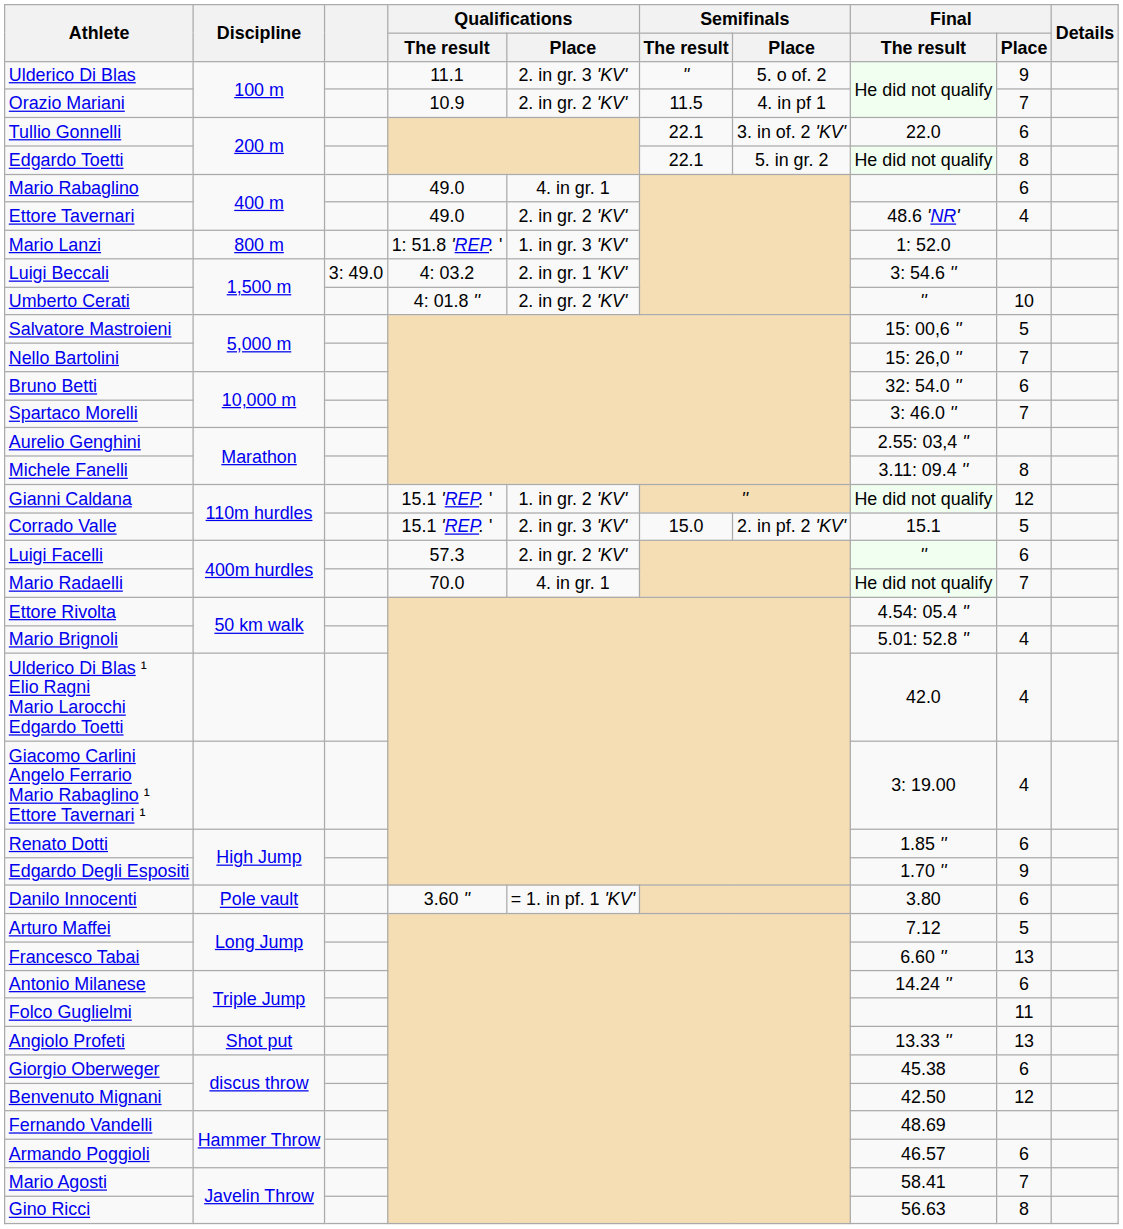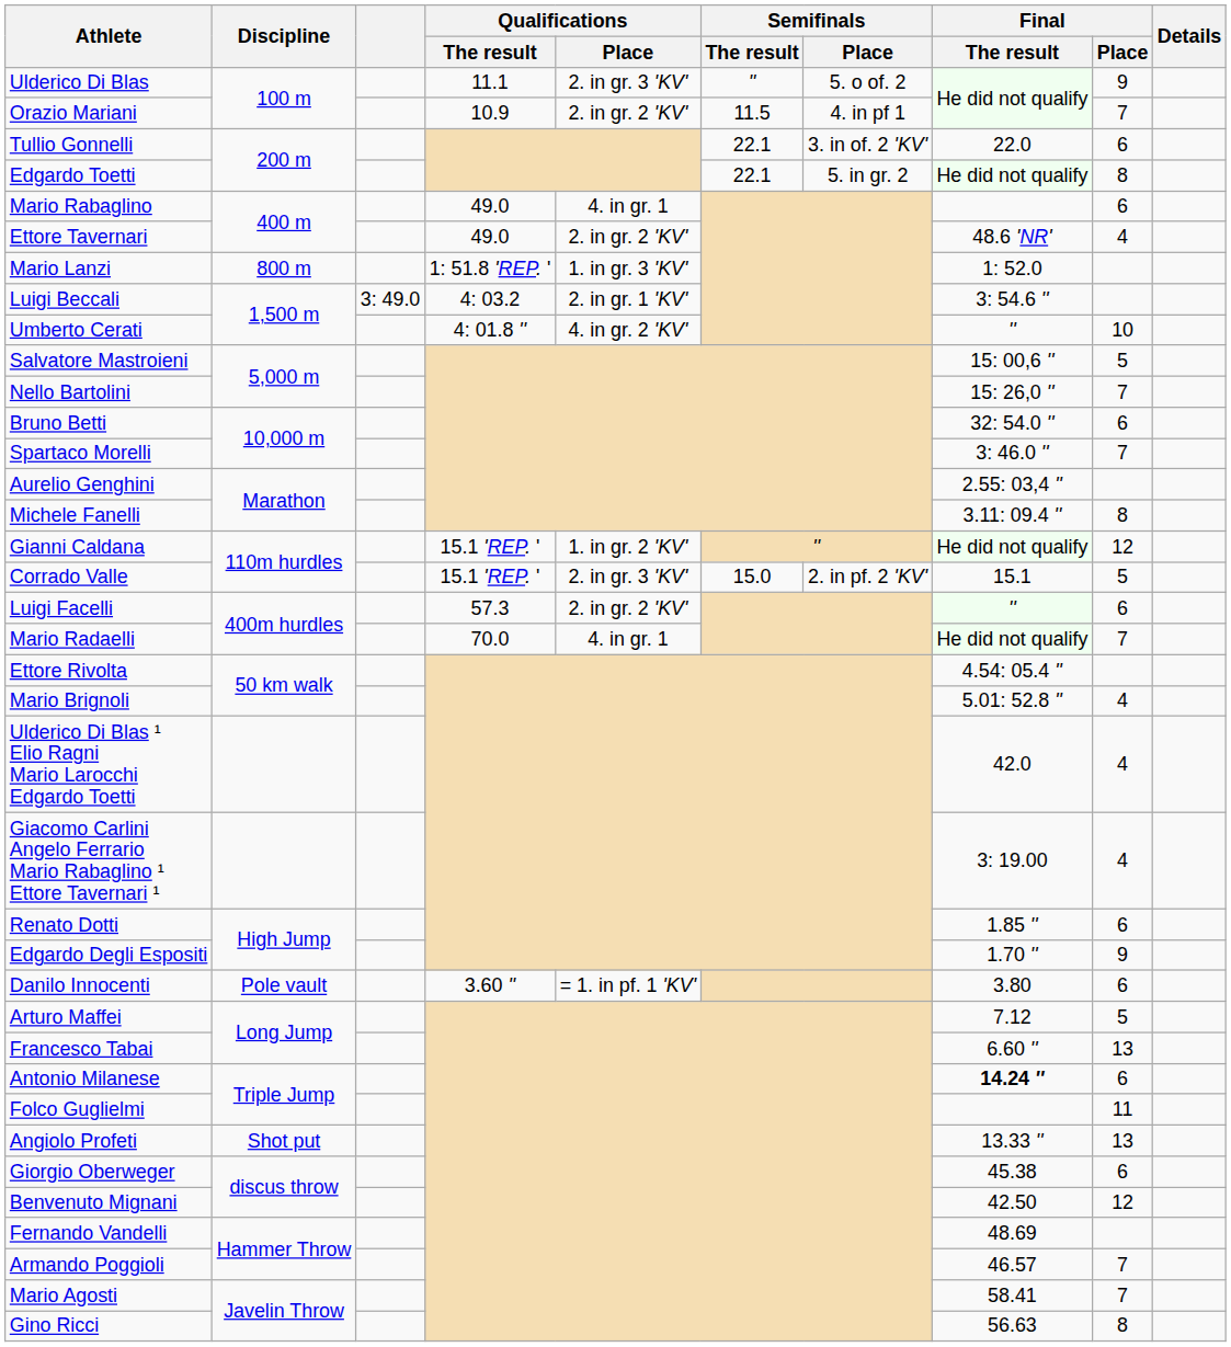Umberto Cerati | Qualifications / Place: 2. in gr. 2 'KV' -> 4. in gr. 2 'KV'
Antonio Milanese | Final / The result: normal -> bold
Armando Poggioli | Final / Place: 6 -> 7
